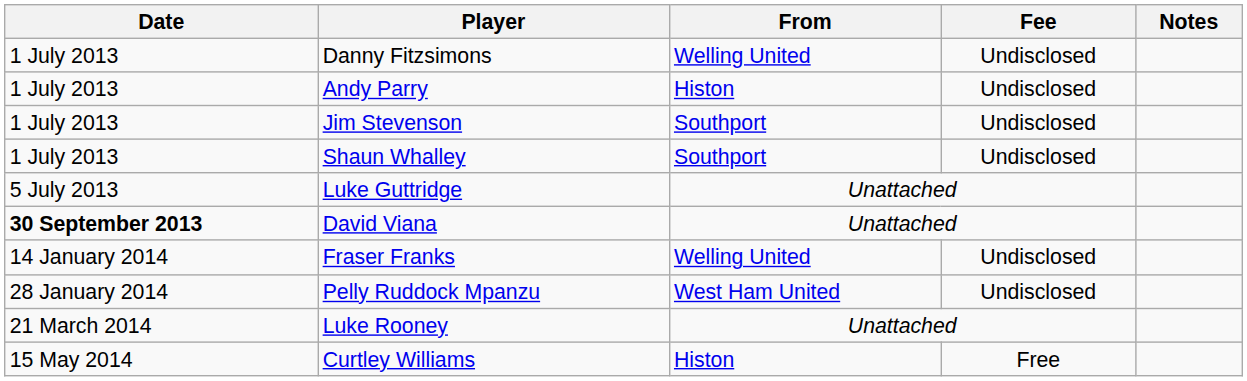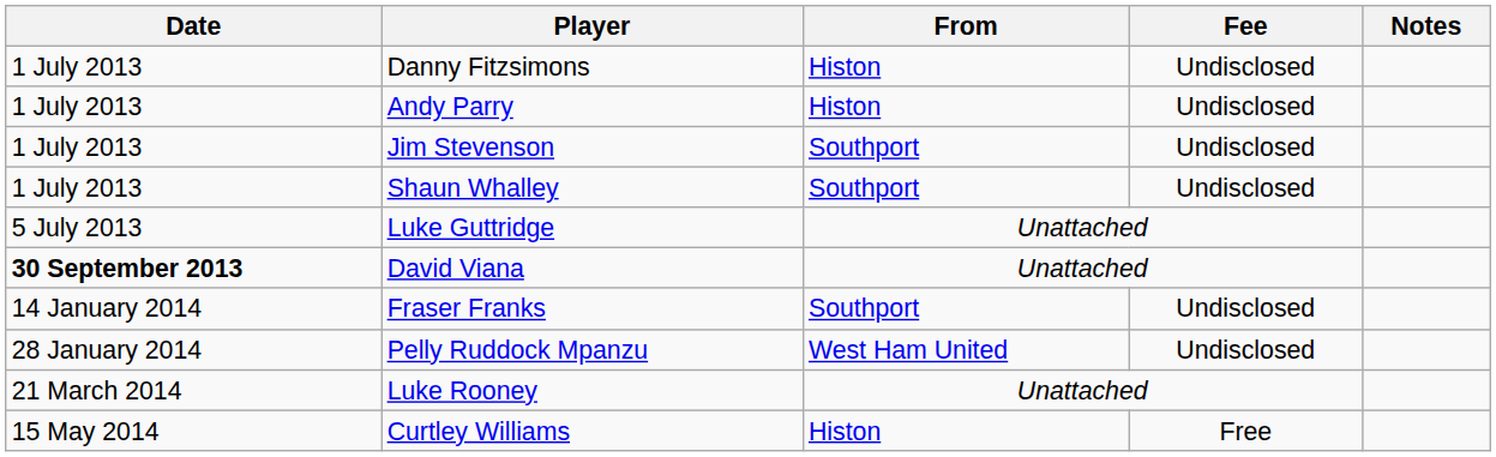Danny Fitzsimons | From: Welling United -> Histon
Fraser Franks | From: Welling United -> Southport
